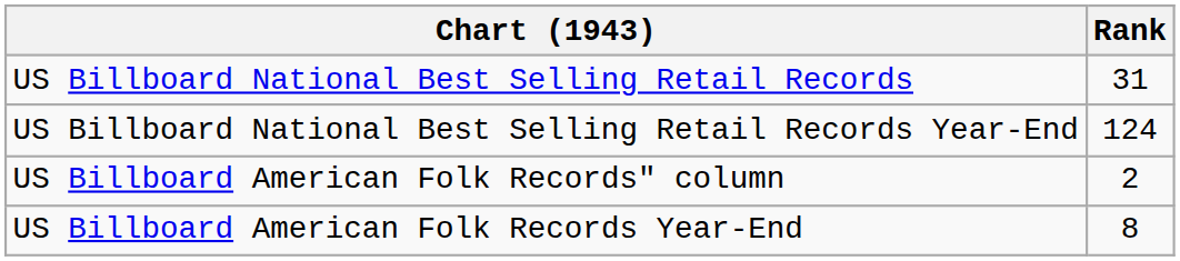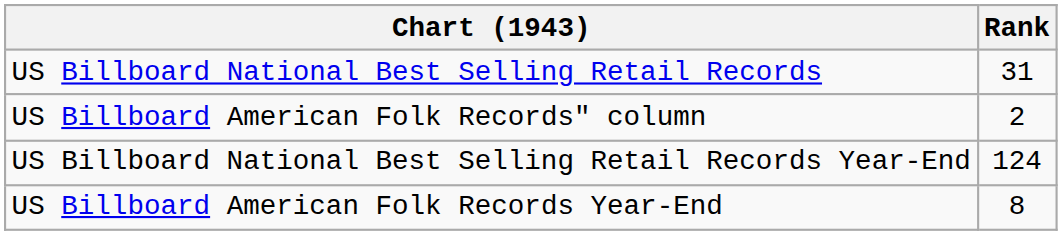rows swapped: US Billboard American Folk Records" column <-> US Billboard National Best Selling Retail Records Year-End
